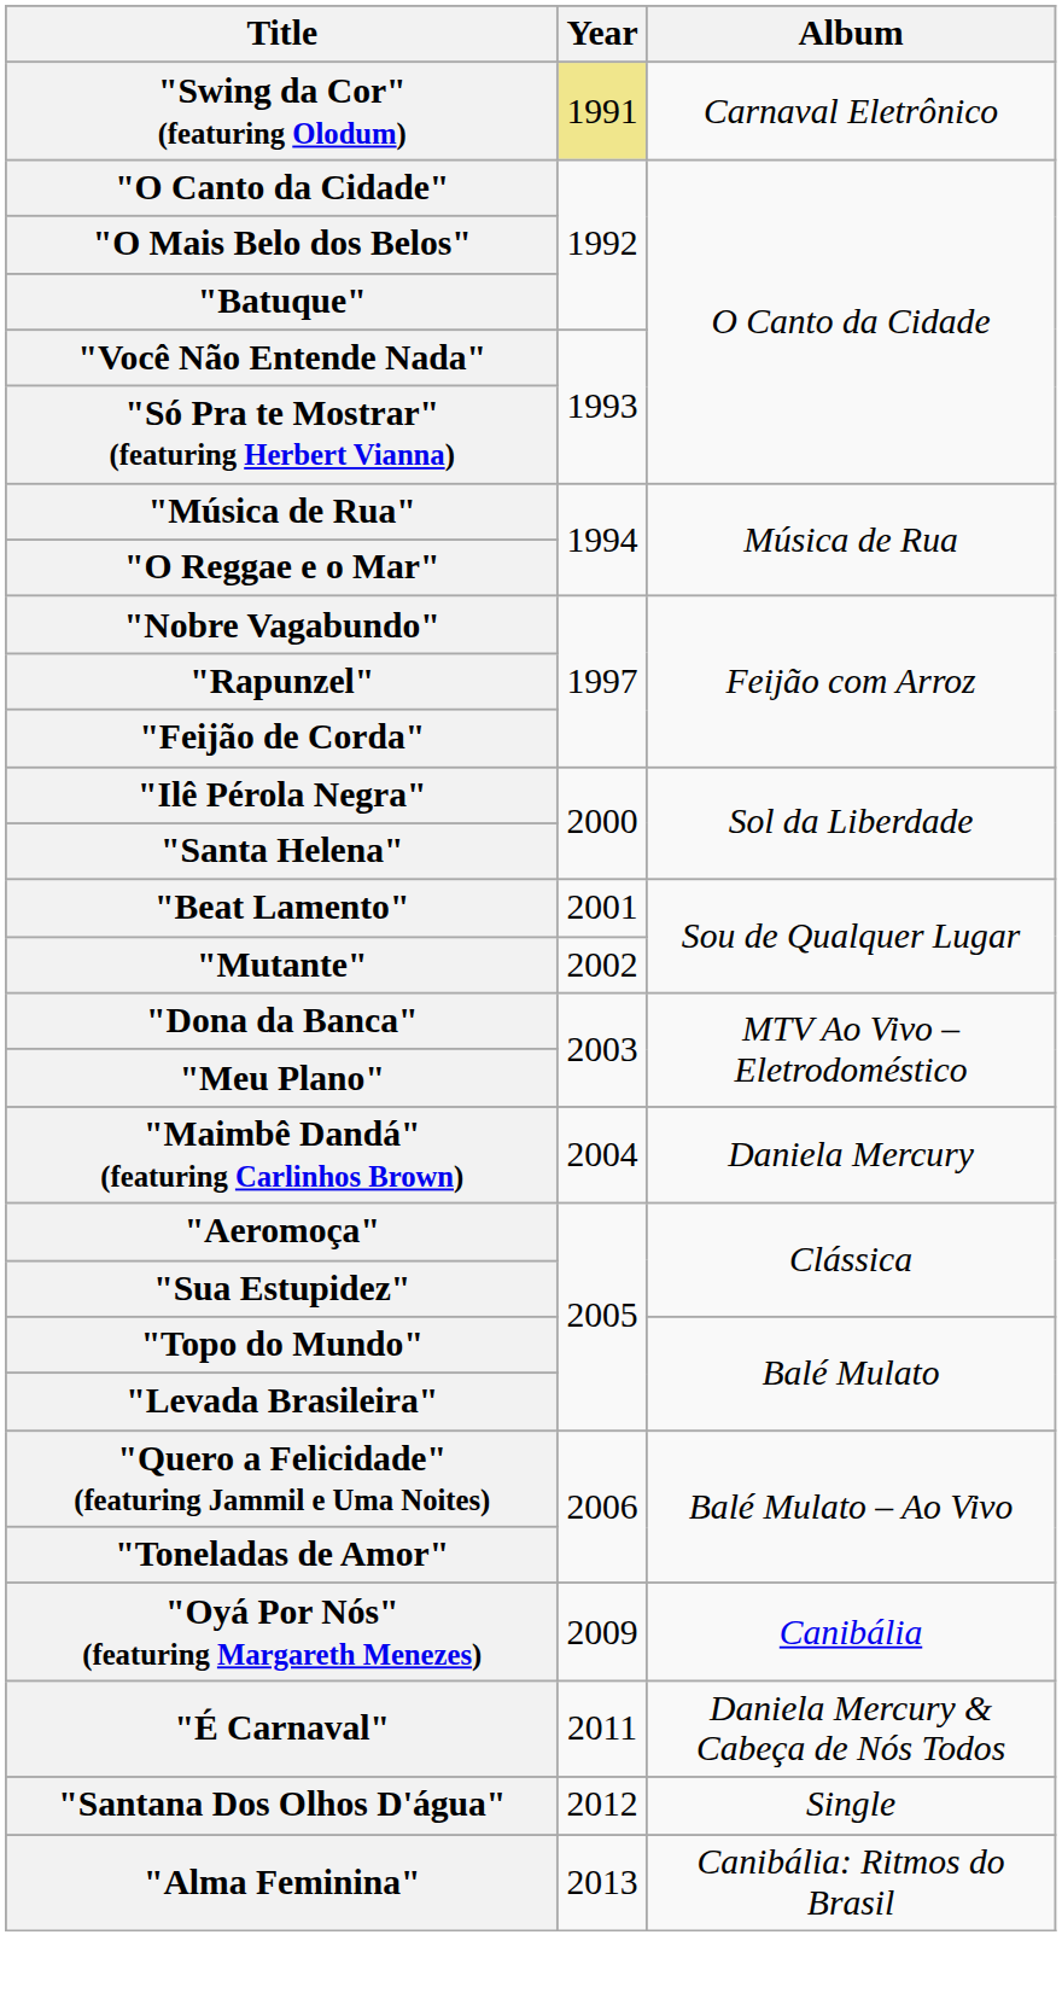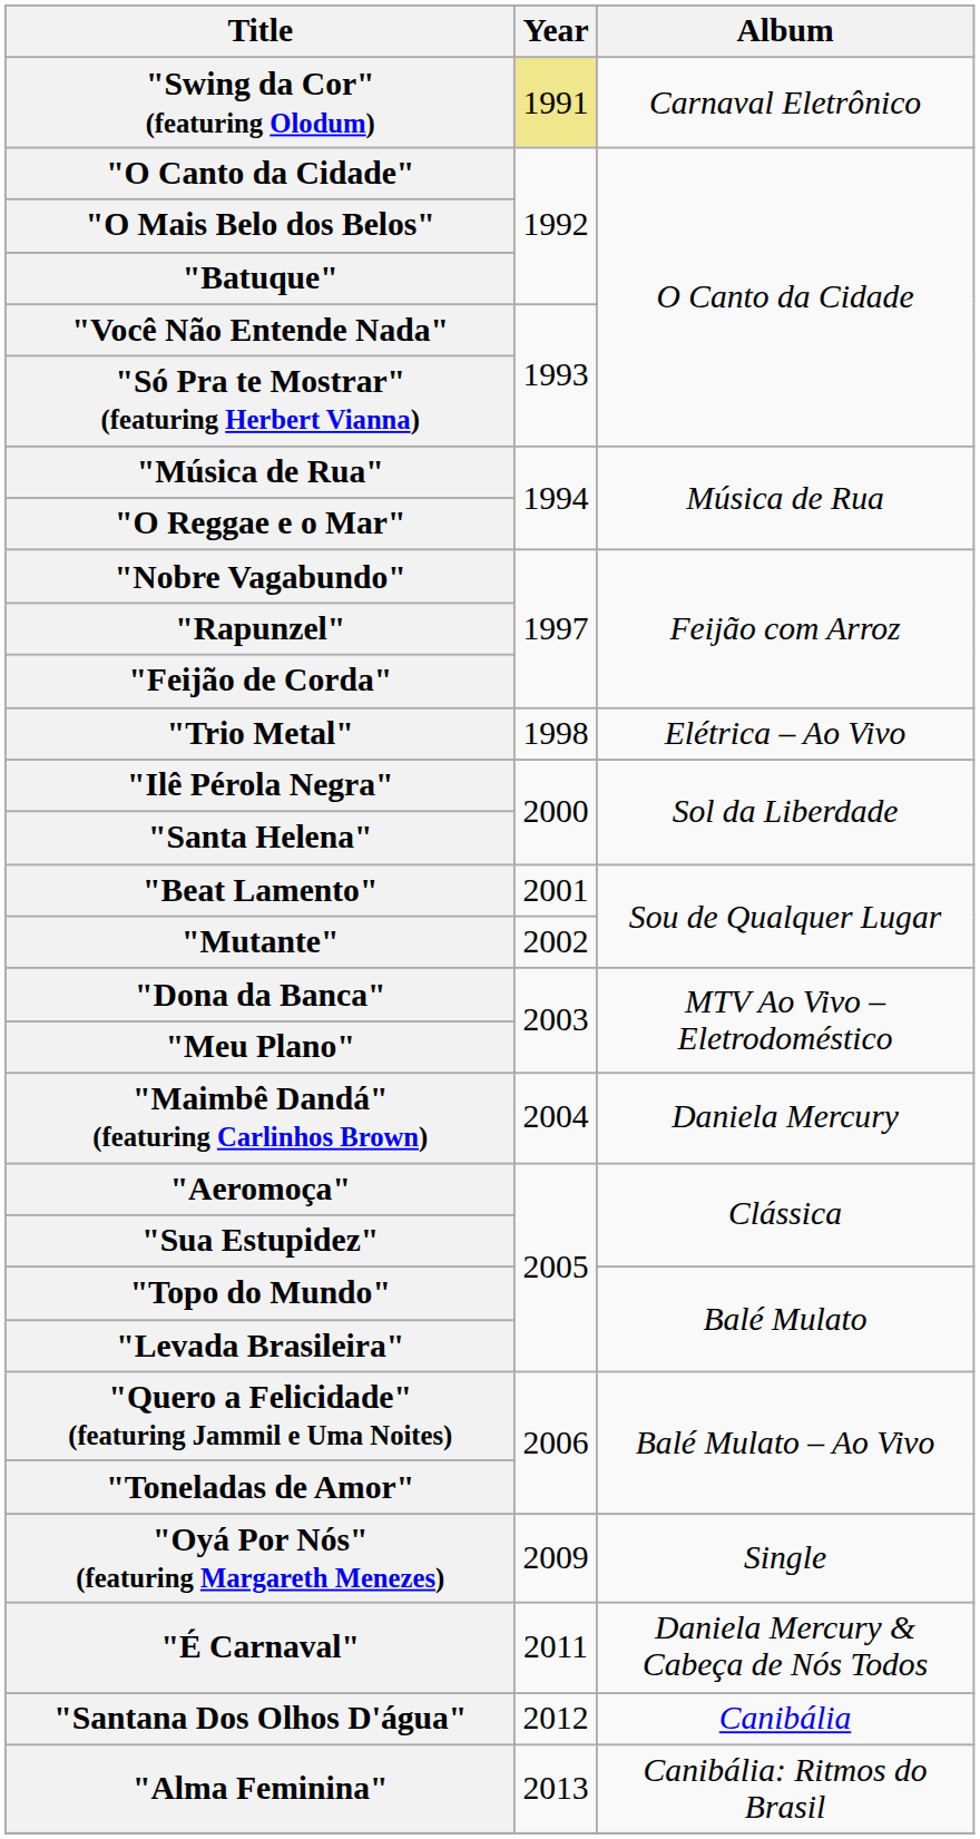+ row: "Trio Metal" | 1998 | Elétrica – Ao Vivo
"Oyá Por Nós" (featuring Margareth Menezes) | Album: Canibália -> Single
"Santana Dos Olhos D'água" | Album: Single -> Canibália
